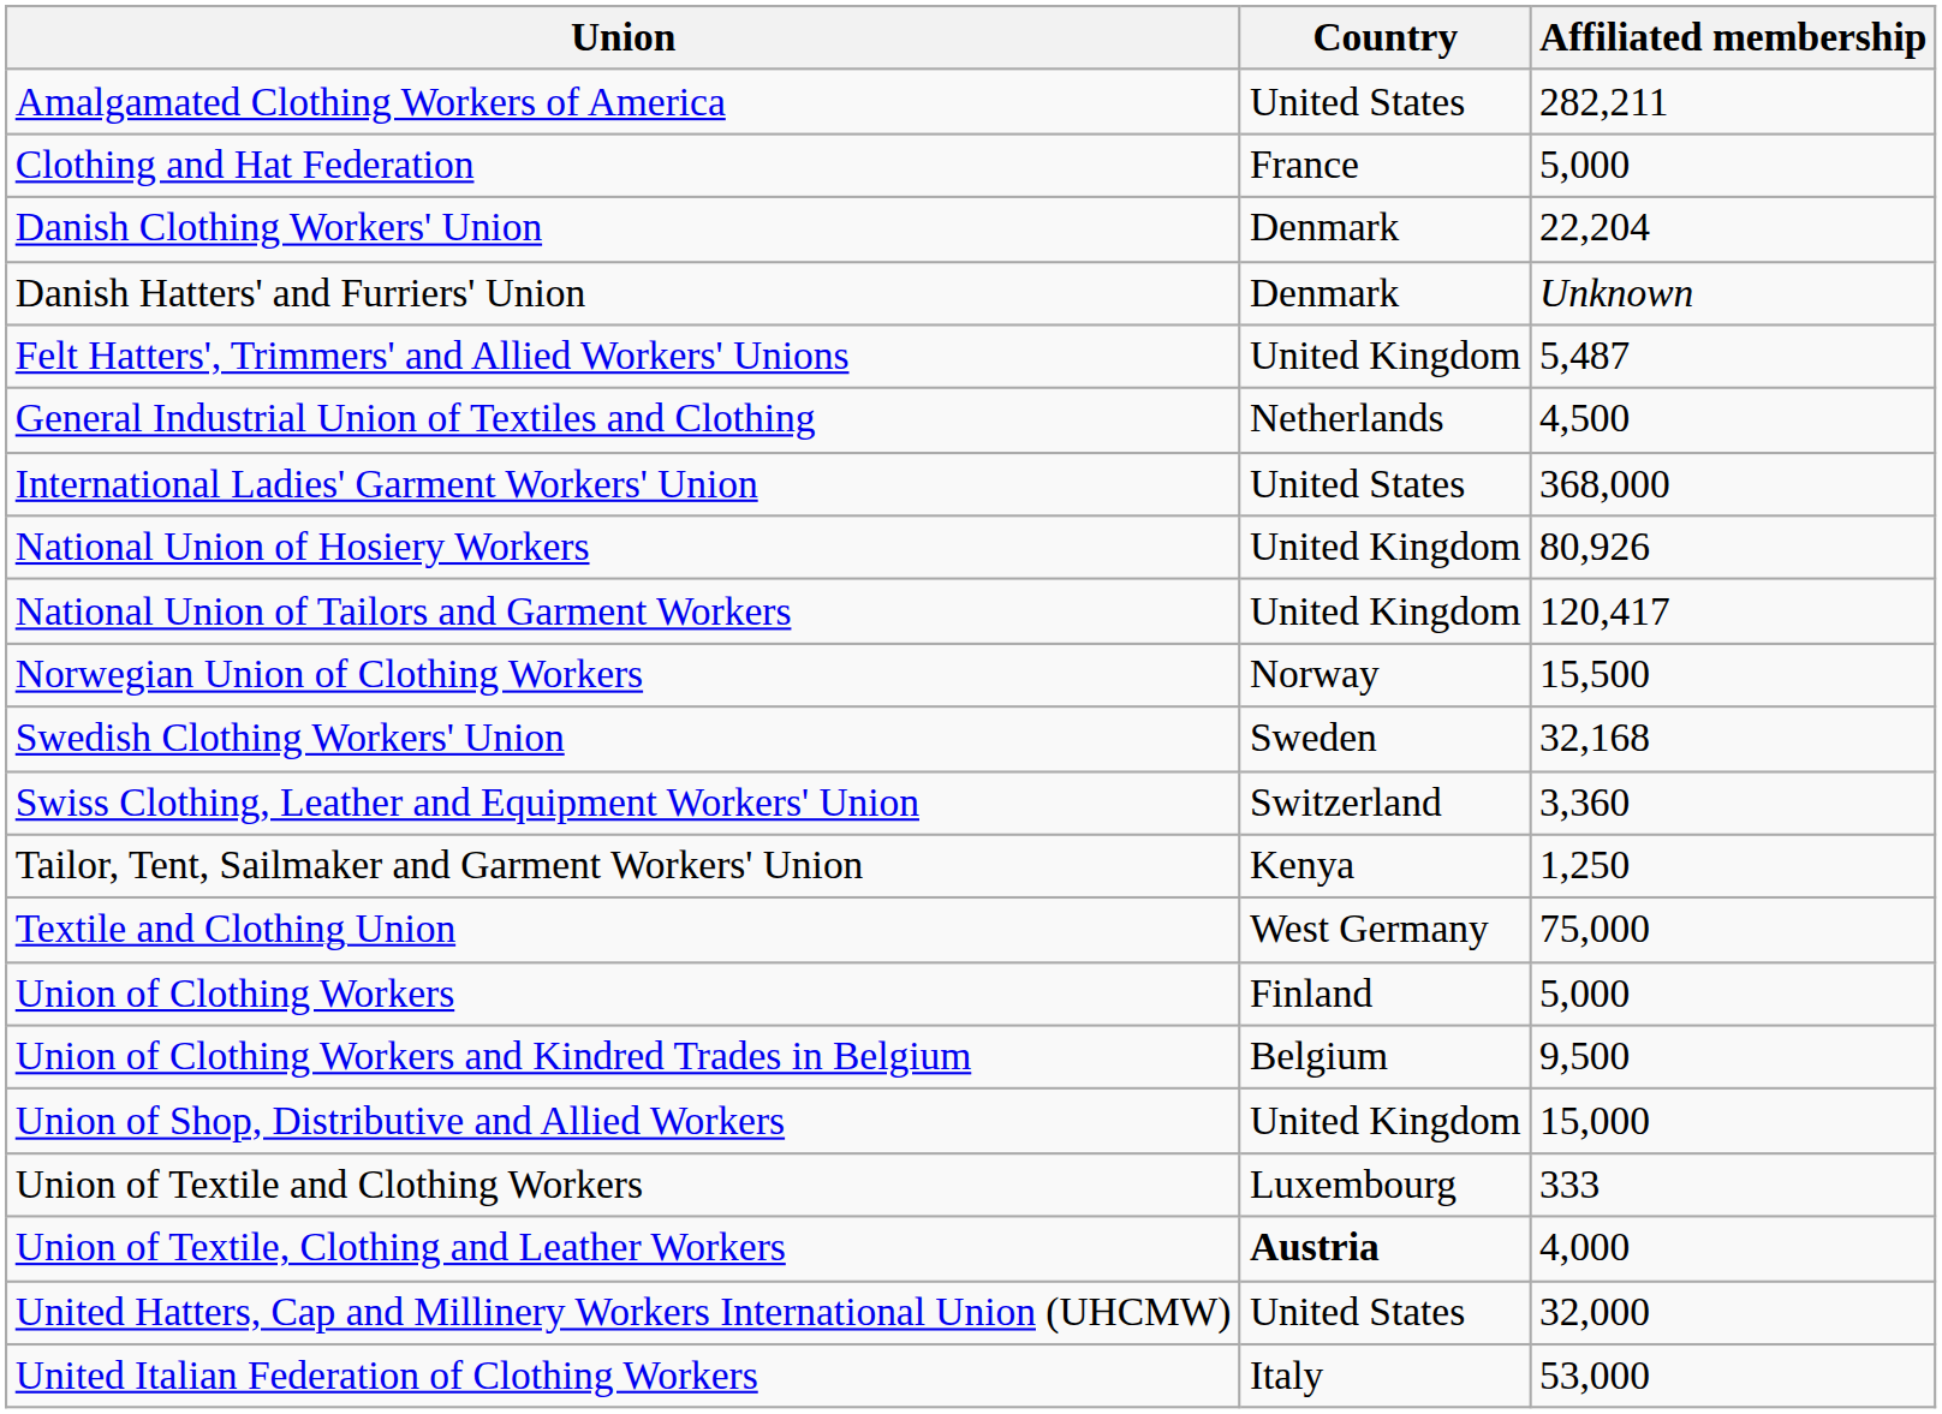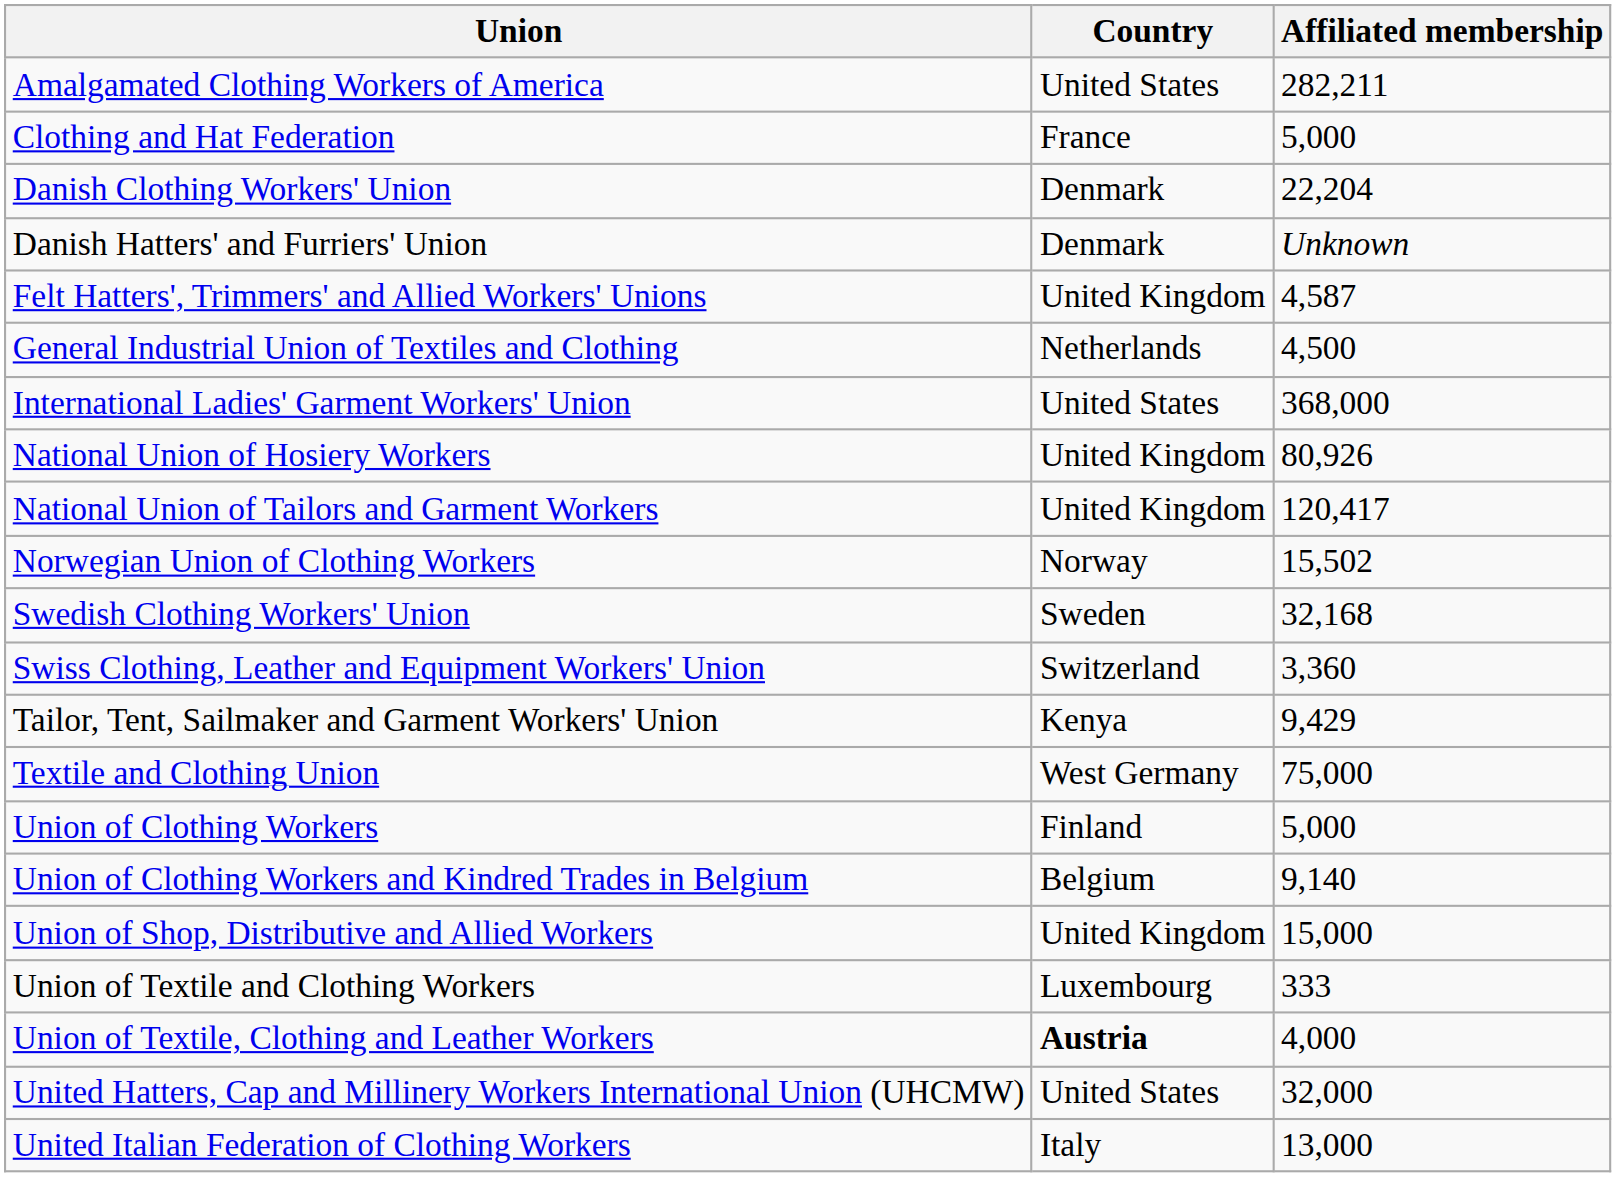Felt Hatters', Trimmers' and Allied Workers' Unions | Affiliated membership: 5,487 -> 4,587
Norwegian Union of Clothing Workers | Affiliated membership: 15,500 -> 15,502
Tailor, Tent, Sailmaker and Garment Workers' Union | Affiliated membership: 1,250 -> 9,429
Union of Clothing Workers and Kindred Trades in Belgium | Affiliated membership: 9,500 -> 9,140
United Italian Federation of Clothing Workers | Affiliated membership: 53,000 -> 13,000
